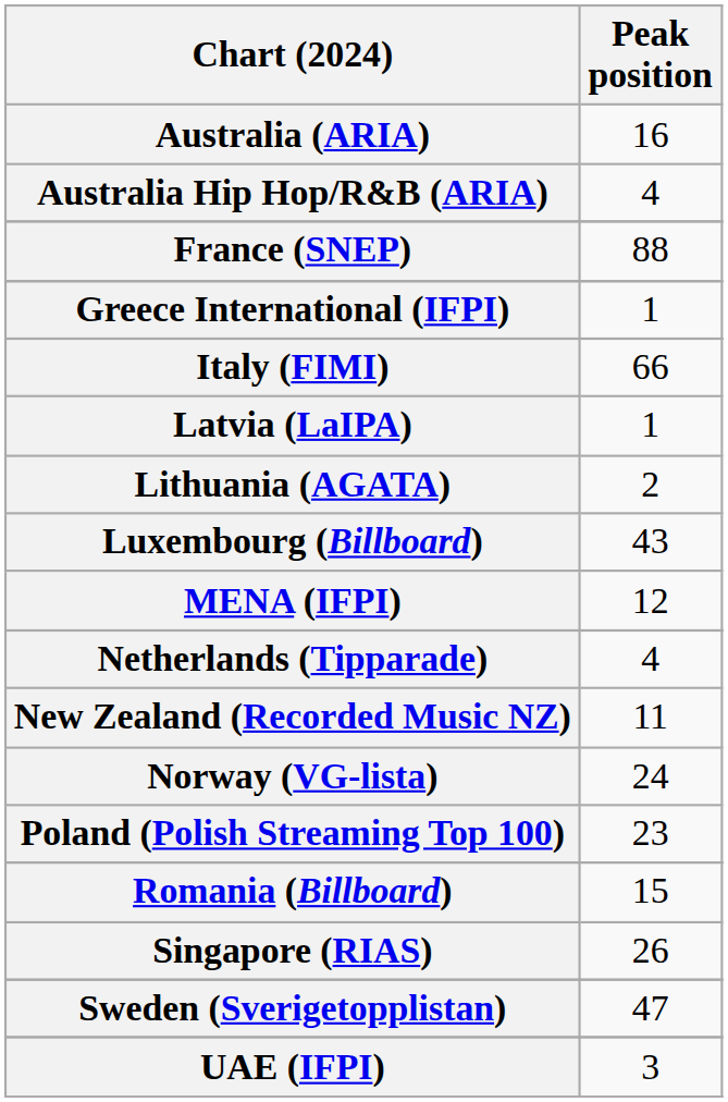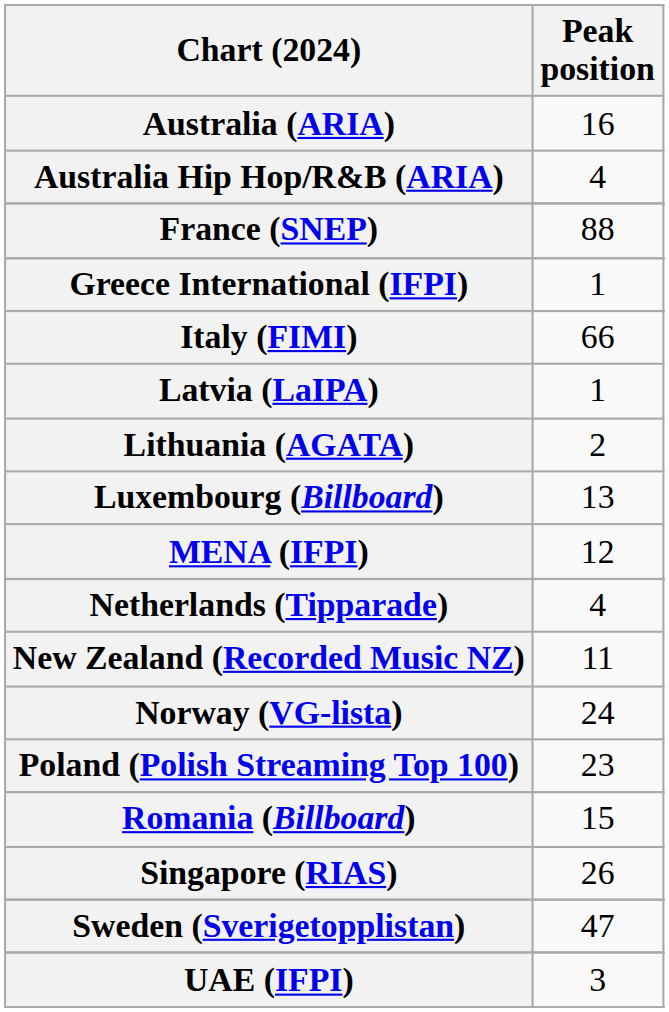Luxembourg (Billboard) | Peak position: 43 -> 13
